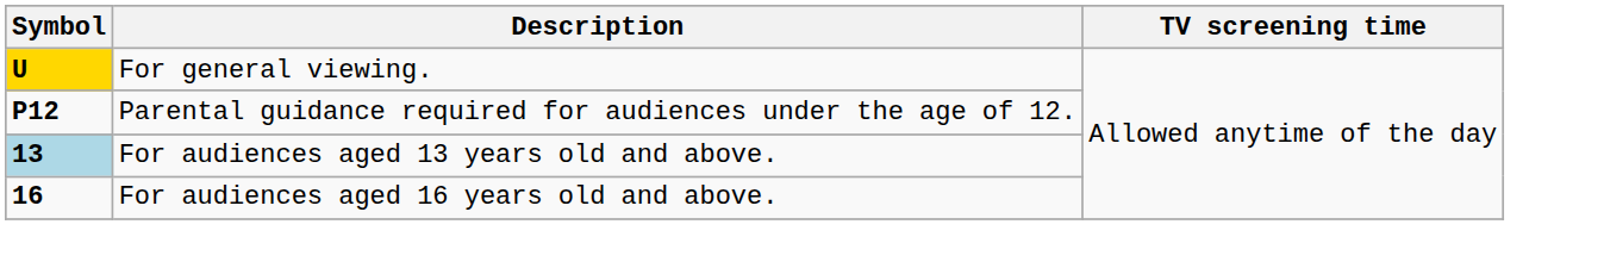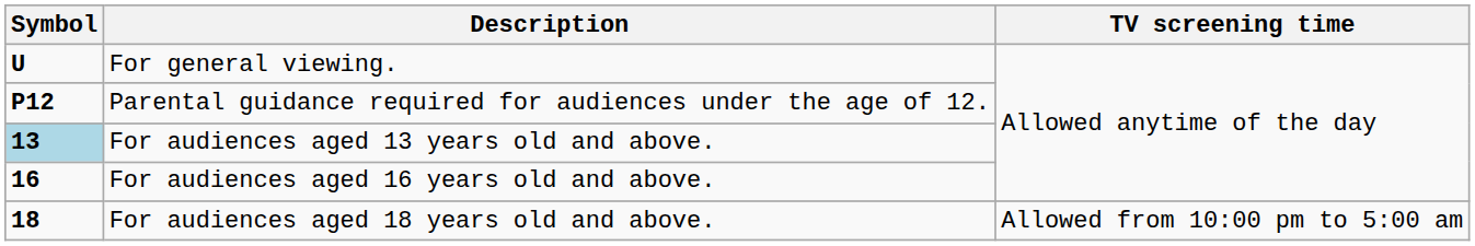For general viewing. | Symbol: gold background -> no background
+ row: 18 | For audiences aged 18 years old and above. | Allowed from 10:00 pm to 5:00 am
